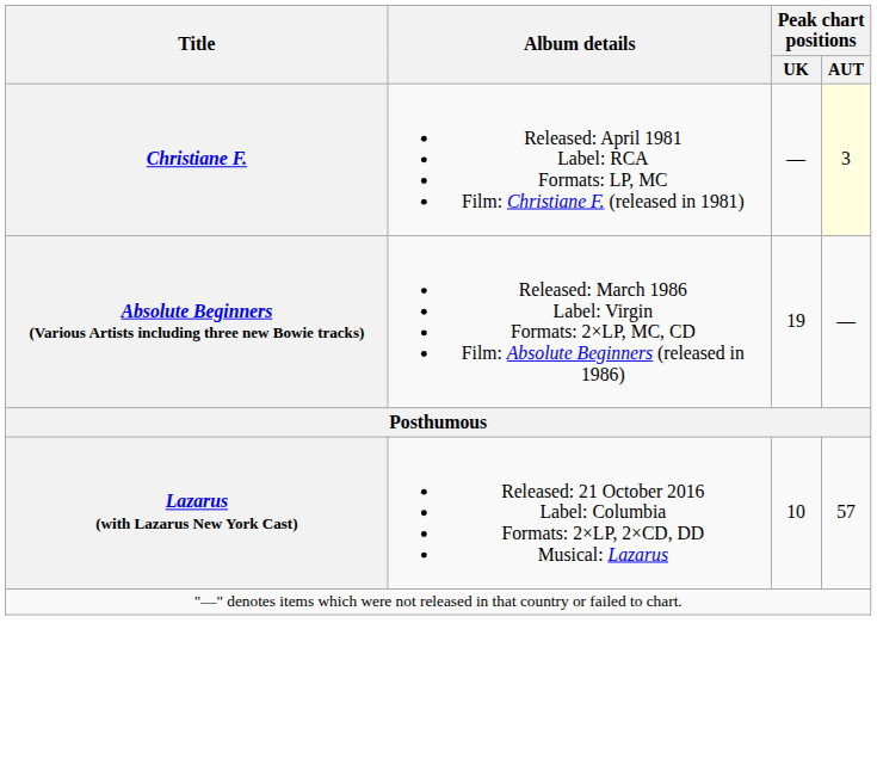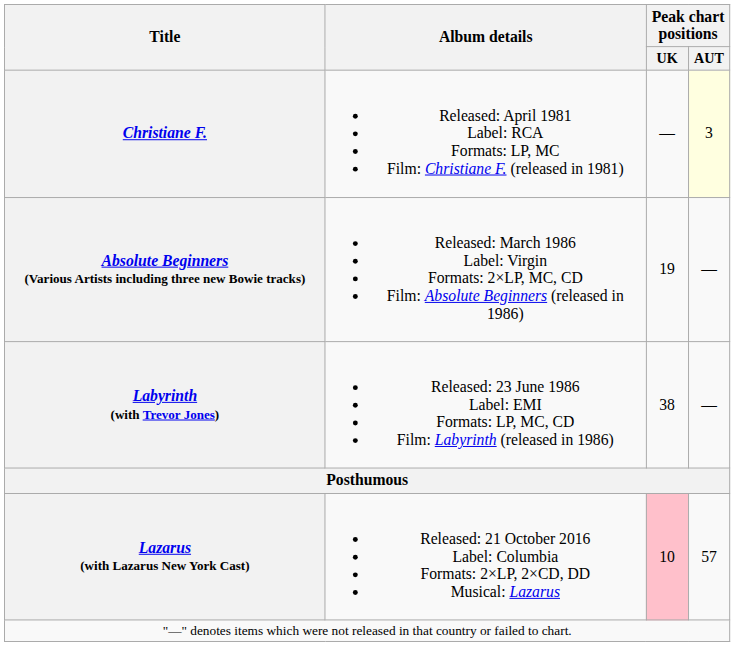+ row: Labyrinth (with Trevor Jones) | Released: 23 June 1986 Label: EMI Formats: LP, MC, CD Film: Labyrinth (released in 1986) | 38 | —
Lazarus (with Lazarus New York Cast) | Peak chart positions / UK: no background -> pink background
